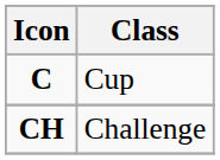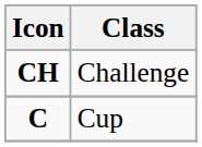rows swapped: C <-> CH
